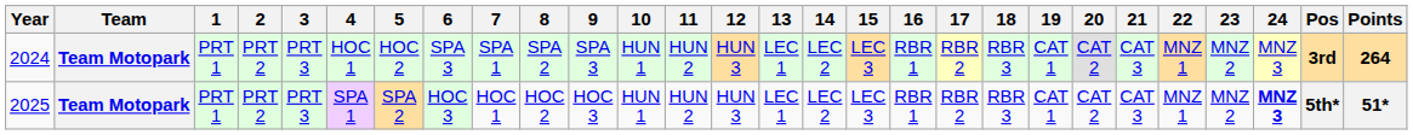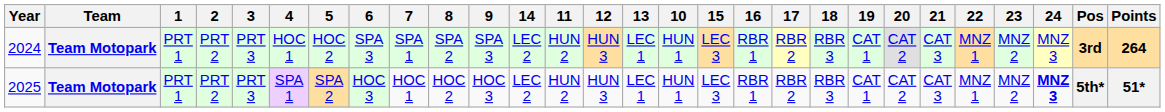columns swapped: 10 <-> 14
